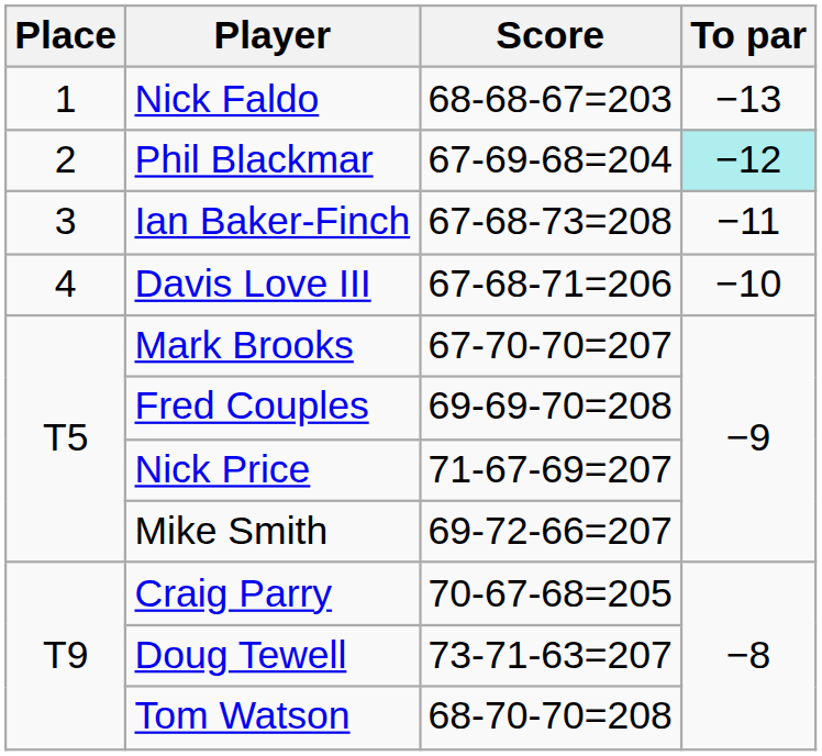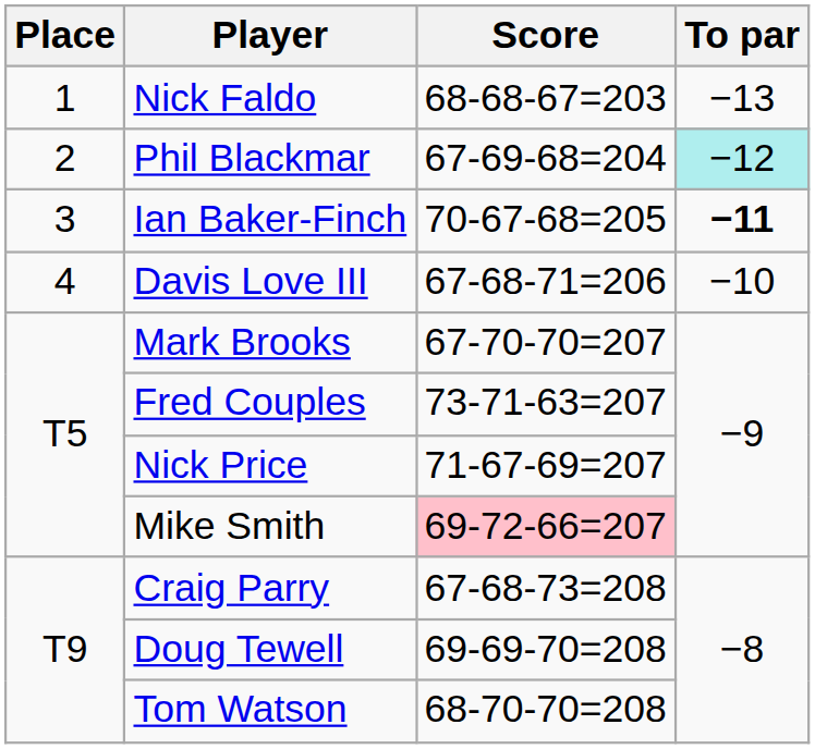Ian Baker-Finch | Score: 67-68-73=208 -> 70-67-68=205
Ian Baker-Finch | To par: normal -> bold
Fred Couples | Score: 69-69-70=208 -> 73-71-63=207
Mike Smith | Score: no background -> pink background
Craig Parry | Score: 70-67-68=205 -> 67-68-73=208
Doug Tewell | Score: 73-71-63=207 -> 69-69-70=208
